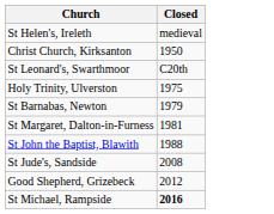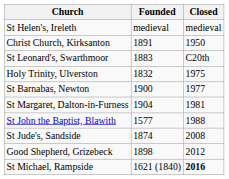+ column: Founded | medieval | 1891 | 1883 | 1832 | 1900 | 1904 | 1577 | 1874 | 1898 | 1621 (1840)
St Barnabas, Newton | Closed: 1979 -> 1977
